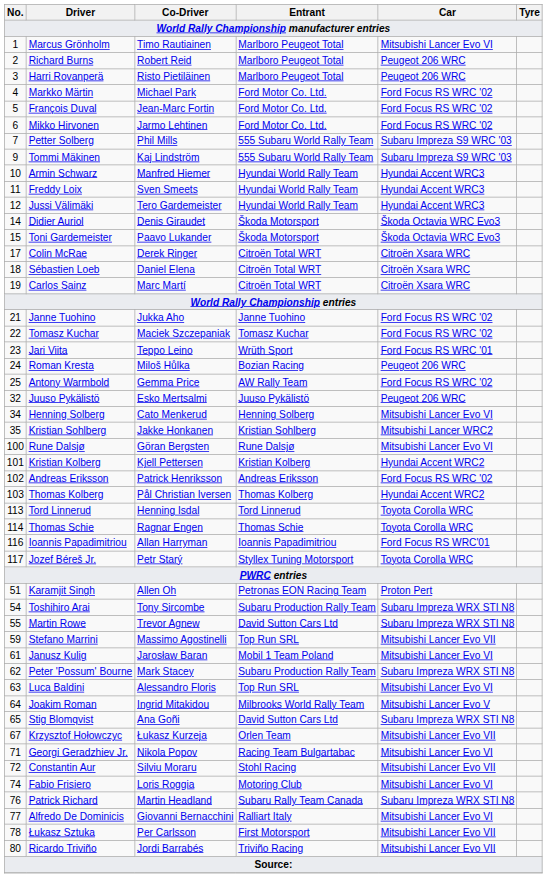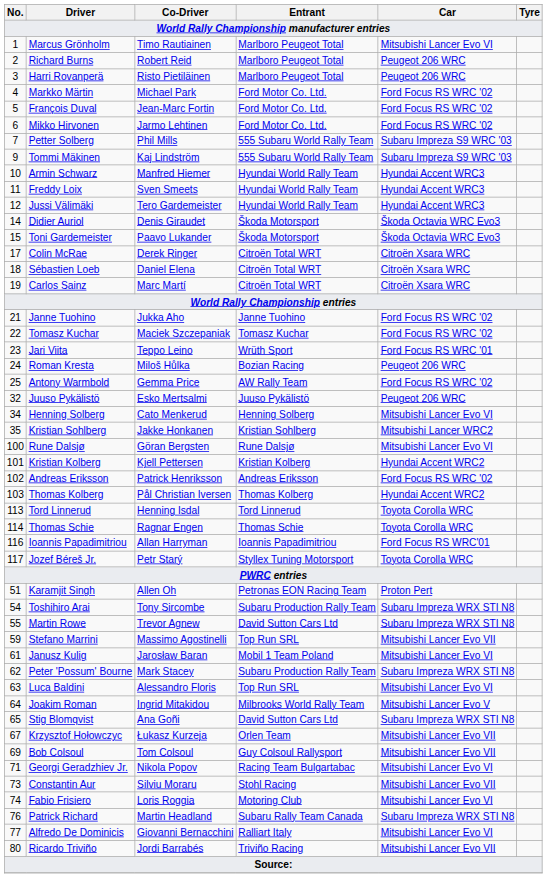+ row: 69 | Bob Colsoul | Tom Colsoul | Guy Colsoul Rallysport | Mitsubishi Lancer Evo VII
Constantin Aur | No.: 72 -> 73
- row: 78 | Łukasz Sztuka | Per Carlsson | First Motorsport | Mitsubishi Lancer Evo VII
